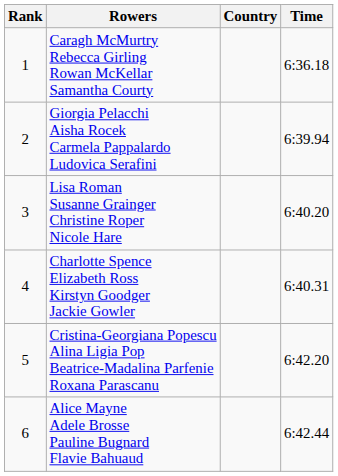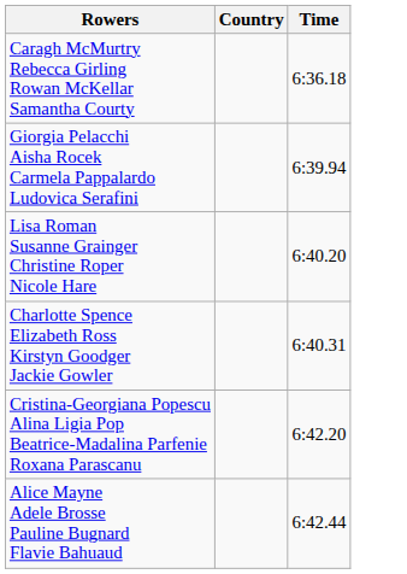- column: Rank | 1 | 2 | 3 | 4 | 5 | 6
